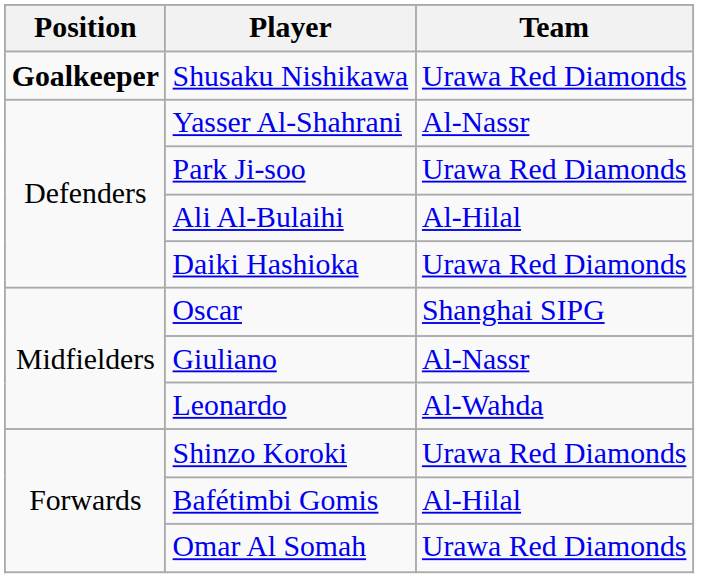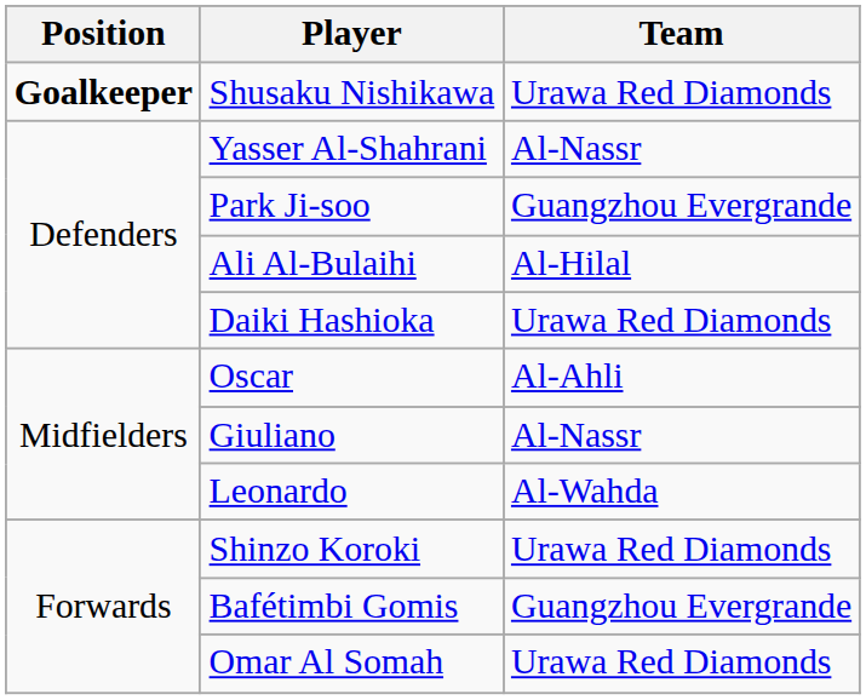Park Ji-soo | Team: Urawa Red Diamonds -> Guangzhou Evergrande
Oscar | Team: Shanghai SIPG -> Al-Ahli
Bafétimbi Gomis | Team: Al-Hilal -> Guangzhou Evergrande
